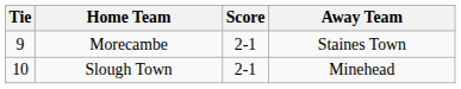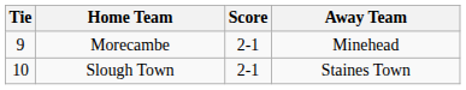Morecambe | Away Team: Staines Town -> Minehead
Slough Town | Away Team: Minehead -> Staines Town
